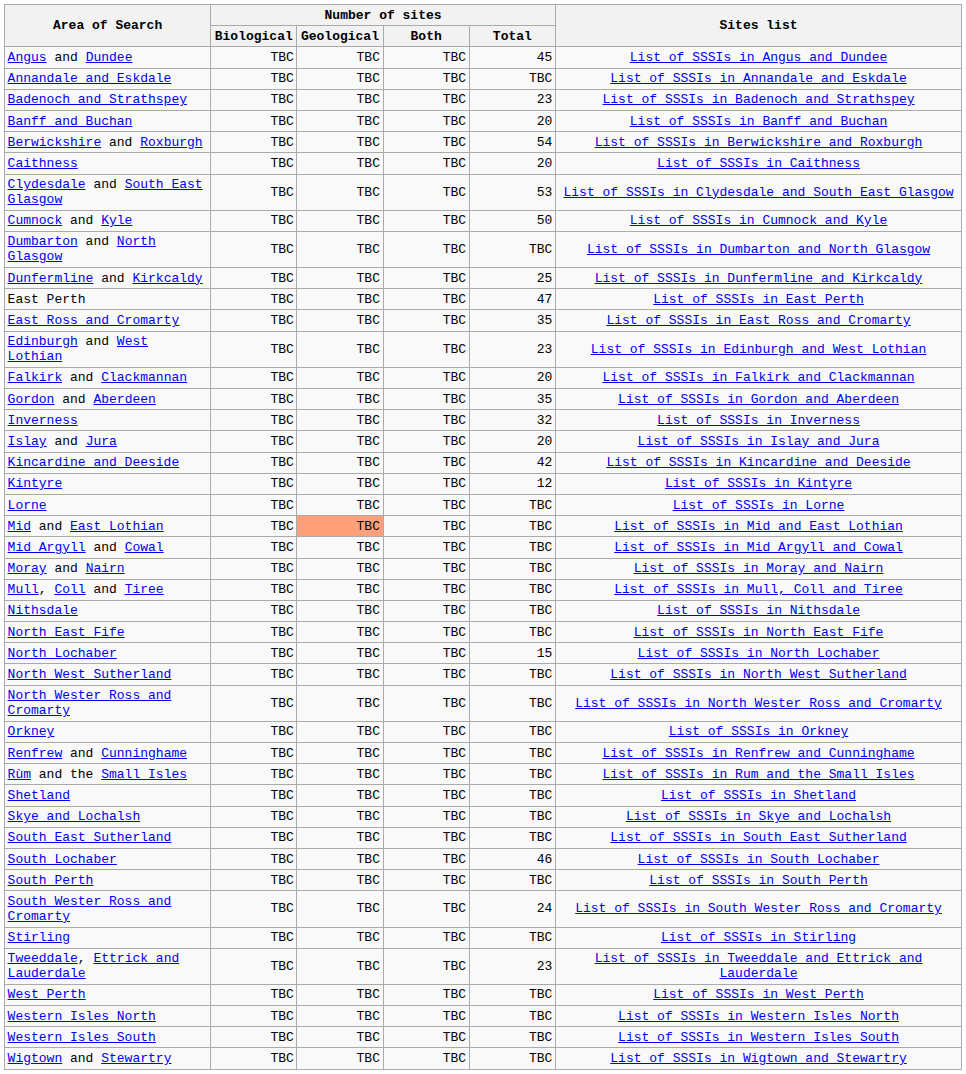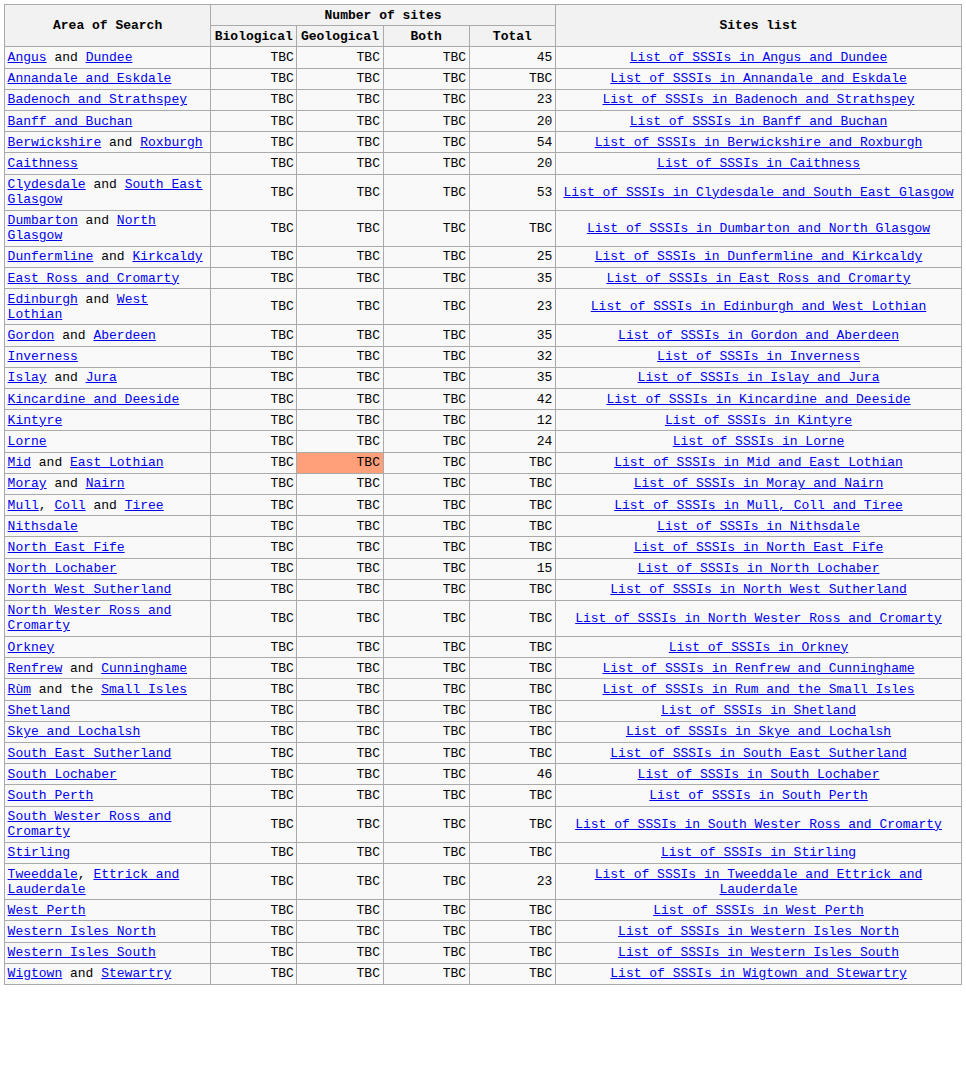- row: Cumnock and Kyle | TBC | TBC | TBC | 50 | List of SSSIs in Cumnock and Kyle
- row: East Perth | TBC | TBC | TBC | 47 | List of SSSIs in East Perth
- row: Falkirk and Clackmannan | TBC | TBC | TBC | 20 | List of SSSIs in Falkirk and Clackmannan
Islay and Jura | Number of sites / Total: 20 -> 35
Lorne | Number of sites / Total: TBC -> 24
- row: Mid Argyll and Cowal | TBC | TBC | TBC | TBC | List of SSSIs in Mid Argyll and Cowal
South Wester Ross and Cromarty | Number of sites / Total: 24 -> TBC
